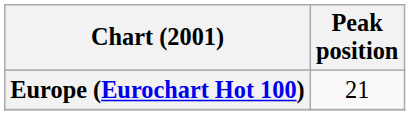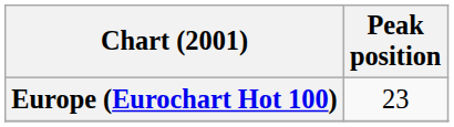Europe (Eurochart Hot 100) | Peak position: 21 -> 23
